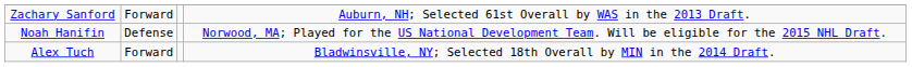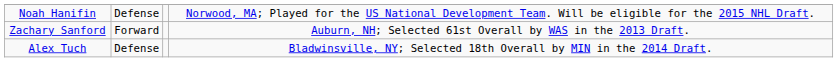rows swapped: Noah Hanifin <-> Zachary Sanford
Alex Tuch | column 2: Forward -> Defense
